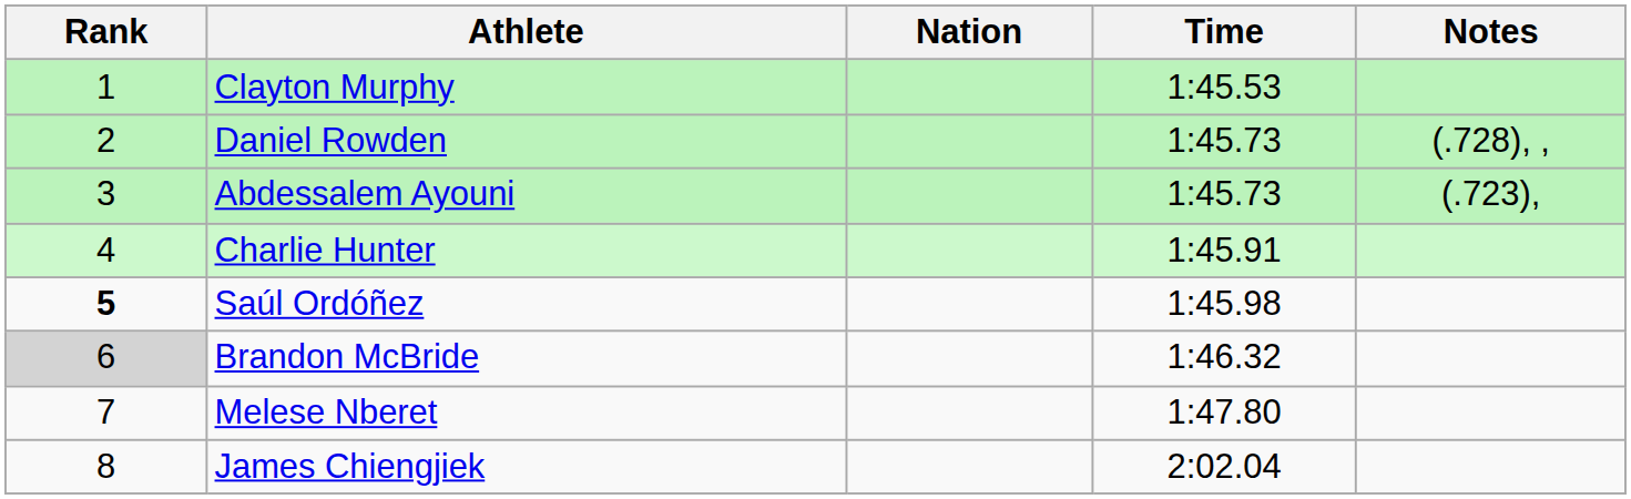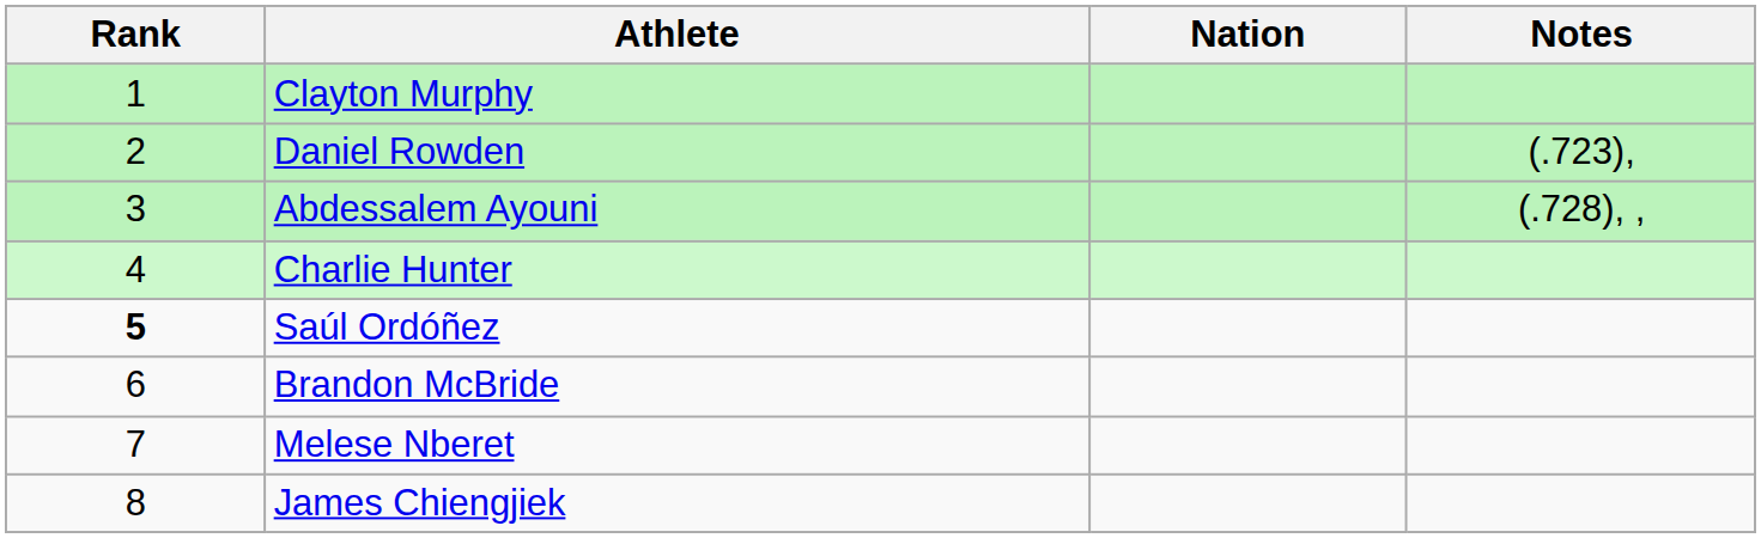- column: Time | 1:45.53 | 1:45.73 | 1:45.73 | 1:45.91 | 1:45.98 | 1:46.32 | 1:47.80 | 2:02.04
Daniel Rowden | Notes: (.728), , -> (.723),
Abdessalem Ayouni | Notes: (.723), -> (.728), ,
Brandon McBride | Rank: lightgrey background -> no background
